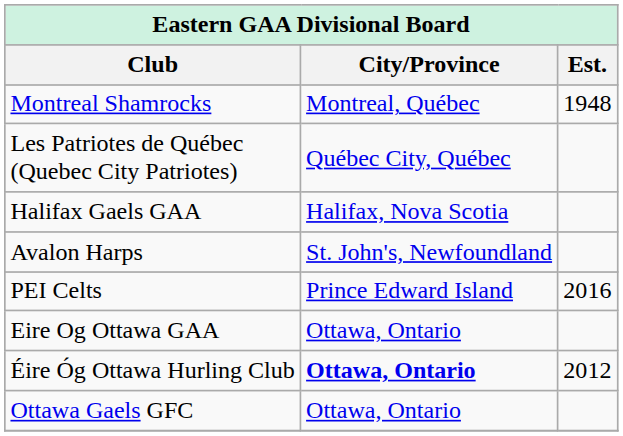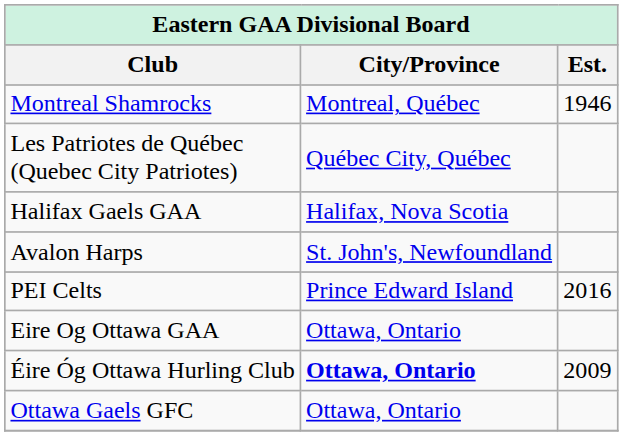Montreal Shamrocks | Est.: 1948 -> 1946
Éire Óg Ottawa Hurling Club | Est.: 2012 -> 2009
